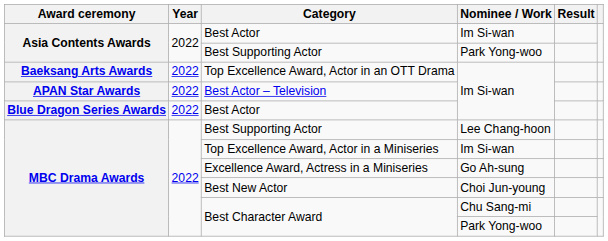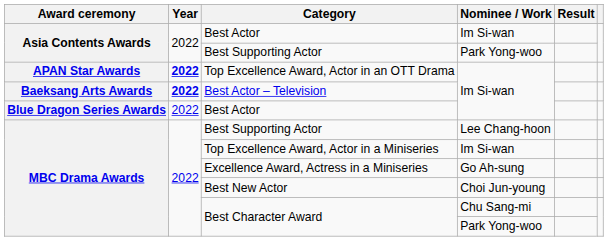Top Excellence Award, Actor in an OTT Drama | Award ceremony: Baeksang Arts Awards -> APAN Star Awards
Top Excellence Award, Actor in an OTT Drama | Year: normal -> bold
Best Actor – Television | Award ceremony: APAN Star Awards -> Baeksang Arts Awards
Best Actor – Television | Year: normal -> bold
